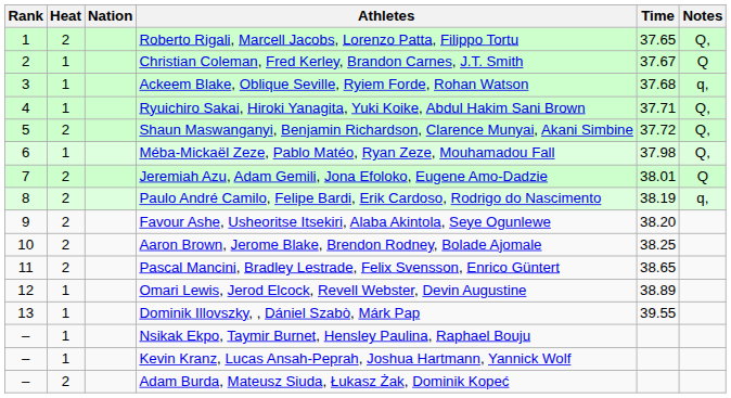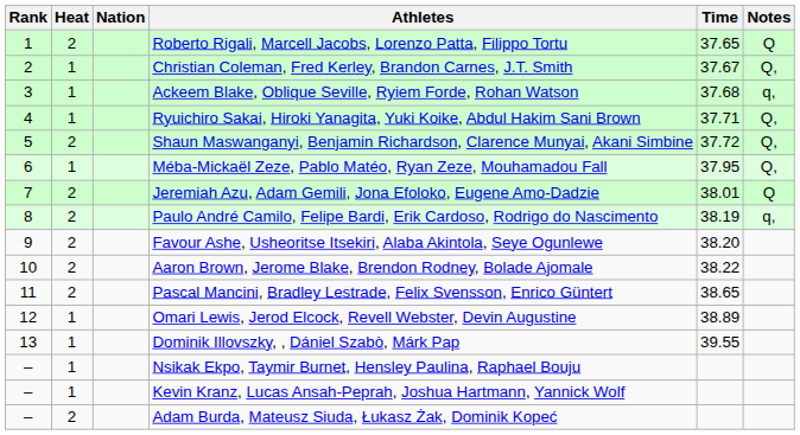Roberto Rigali, Marcell Jacobs, Lorenzo Patta, Filippo Tortu | Notes: Q, -> Q
Christian Coleman, Fred Kerley, Brandon Carnes, J.T. Smith | Notes: Q -> Q,
Méba-Mickaël Zeze, Pablo Matéo, Ryan Zeze, Mouhamadou Fall | Time: 37.98 -> 37.95
Aaron Brown, Jerome Blake, Brendon Rodney, Bolade Ajomale | Time: 38.25 -> 38.22
